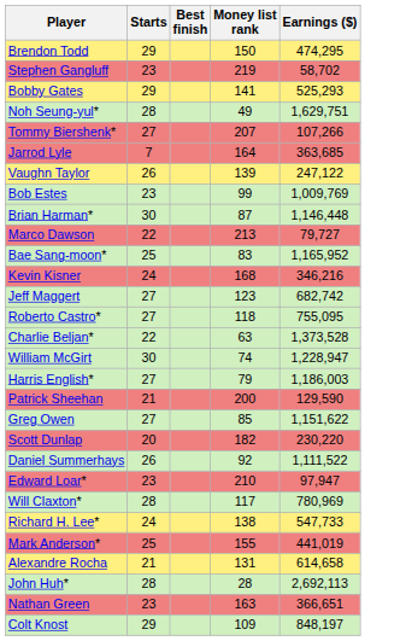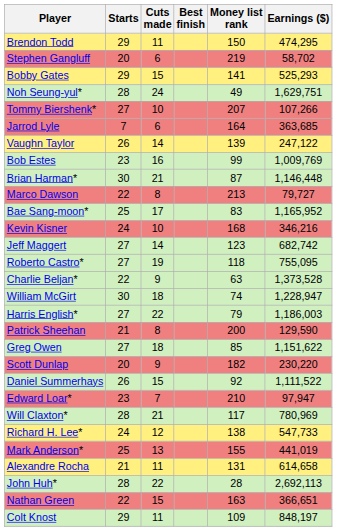+ column: Cuts made | 11 | 6 | 15 | 24 | 10 | 6 | 14 | 16 | 21 | 8 | 17 | 10 | 14 | 19 | 9 | 18 | 22 | 8 | 18 | 9 | 15 | 7 | 21 | 12 | 13 | 11 | 22 | 15 | 11
Stephen Gangluff | Starts: 23 -> 20
Nathan Green | Starts: 23 -> 22
